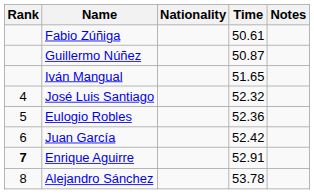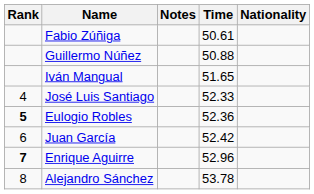columns swapped: Nationality <-> Notes
Guillermo Núñez | Time: 50.87 -> 50.88
José Luis Santiago | Time: 52.32 -> 52.33
Eulogio Robles | Rank: normal -> bold
Enrique Aguirre | Time: 52.91 -> 52.96
